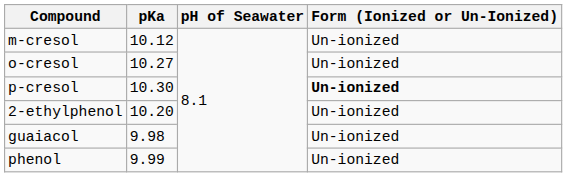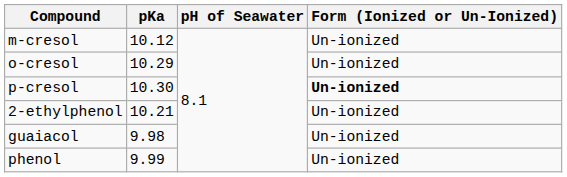o-cresol | pKa: 10.27 -> 10.29
2-ethylphenol | pKa: 10.20 -> 10.21
